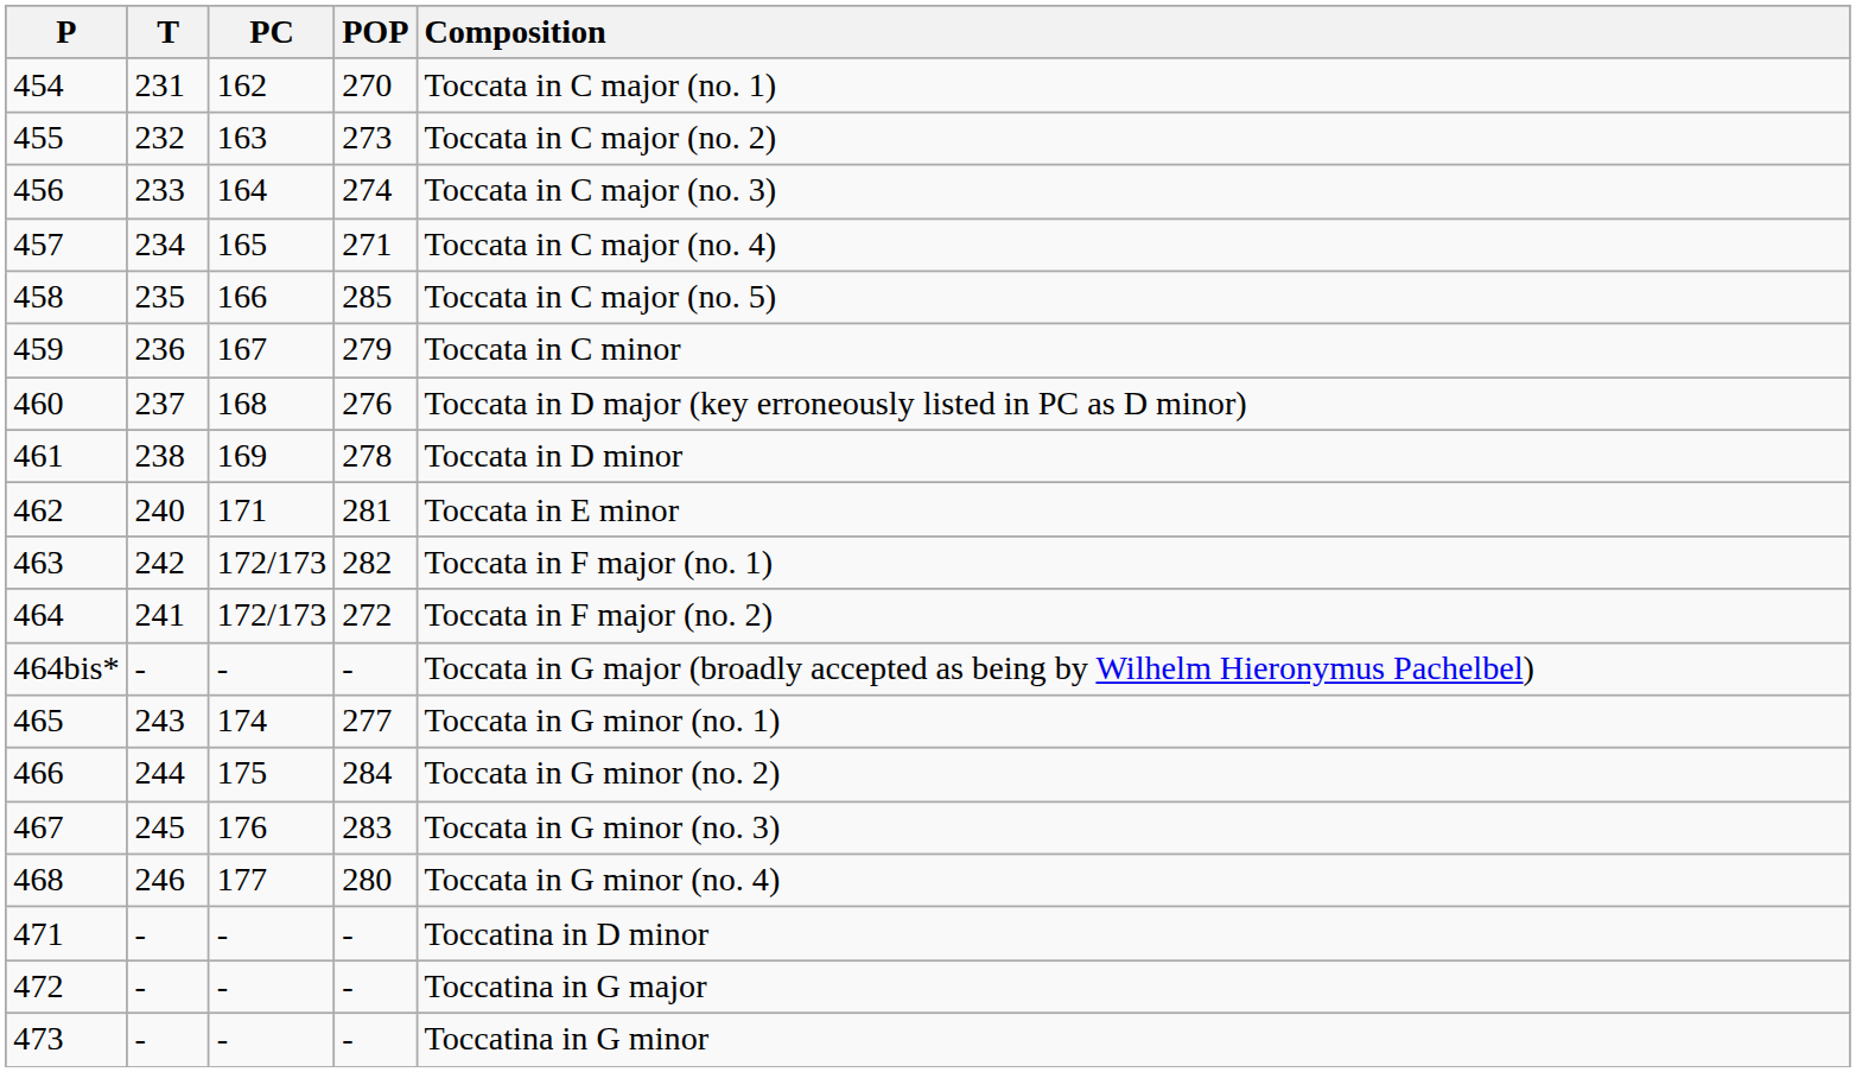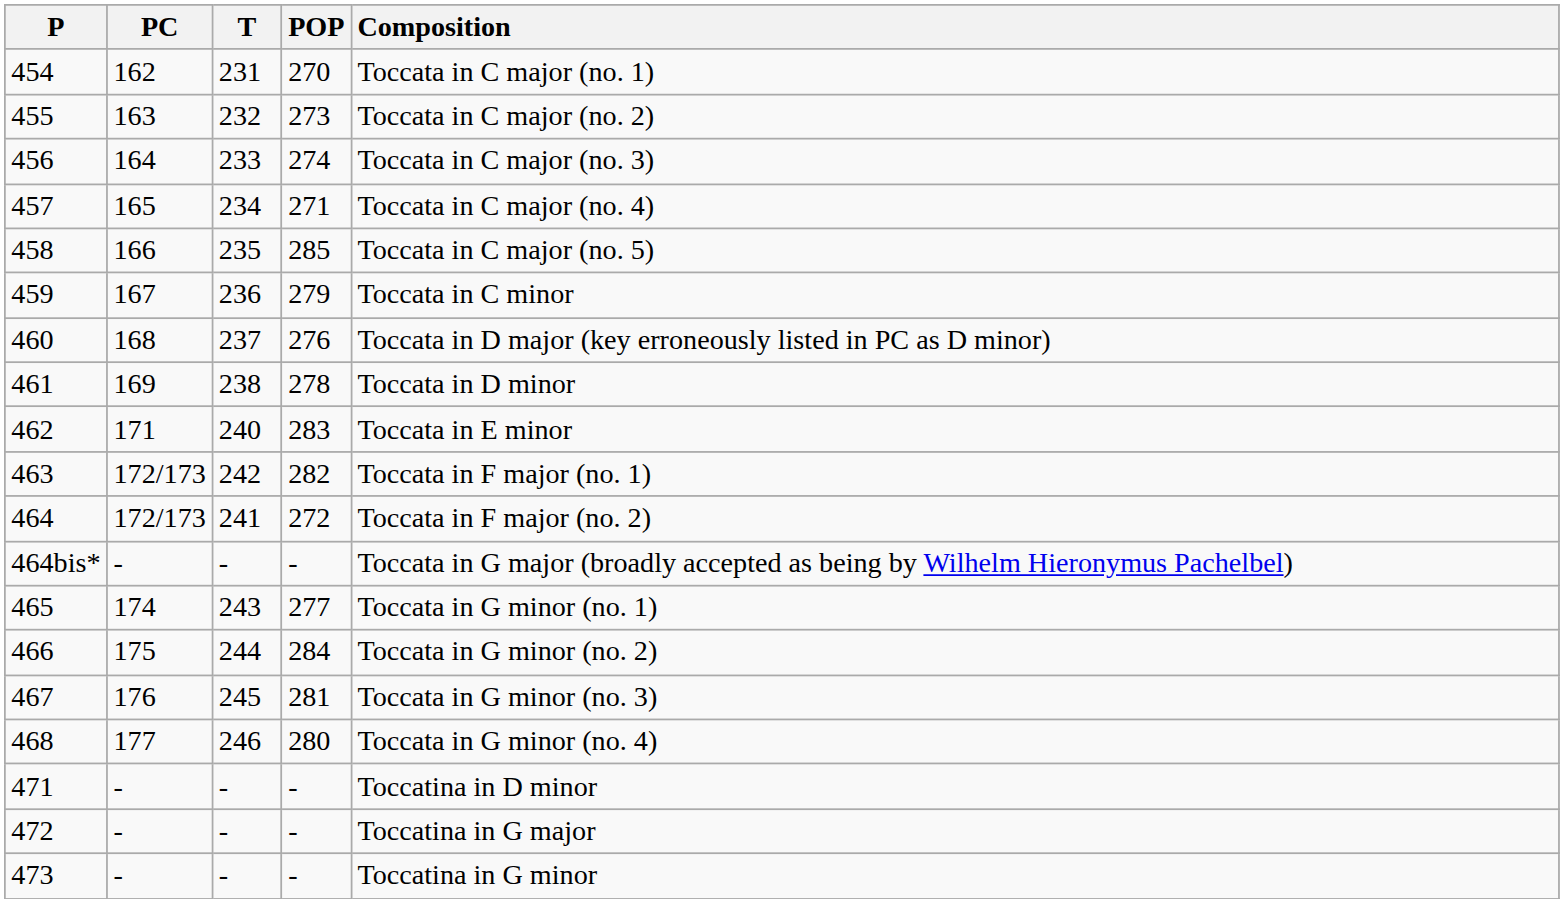columns swapped: T <-> PC
462 | POP: 281 -> 283
467 | POP: 283 -> 281
